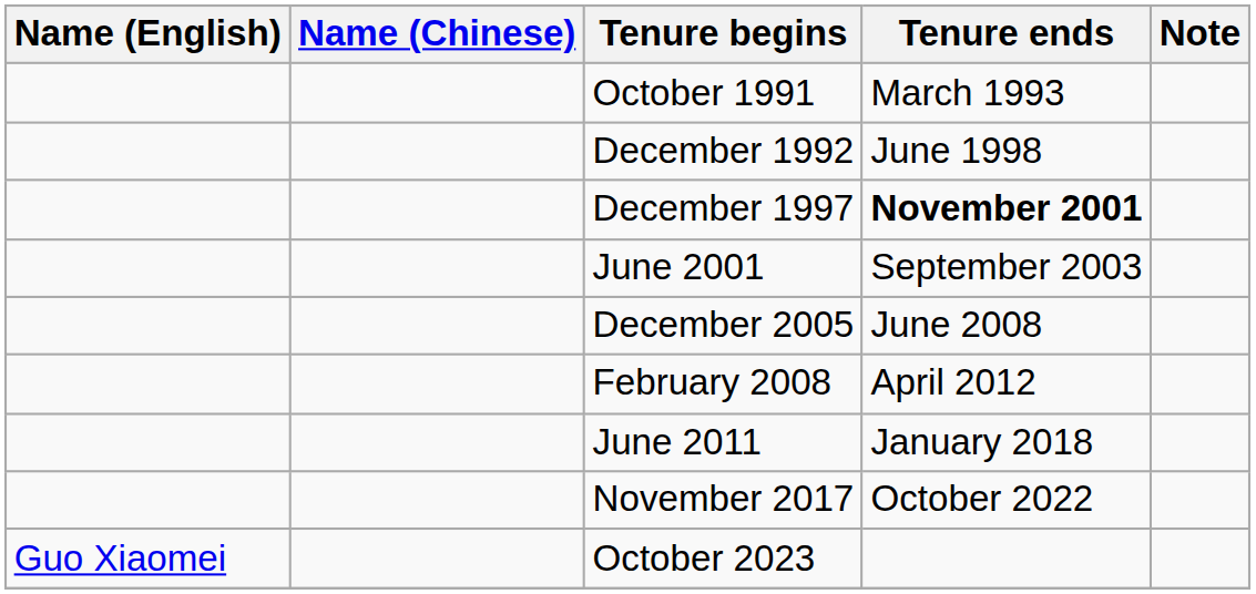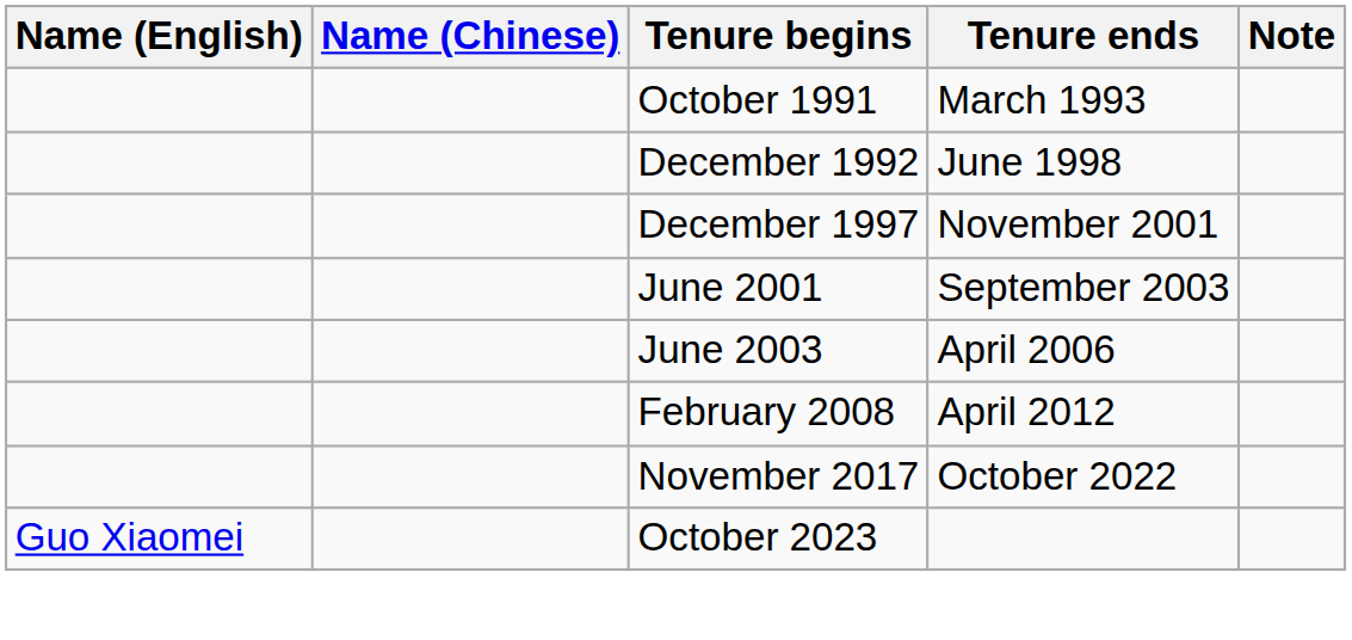December 1997 | Tenure ends: bold -> normal
+ row: June 2003 | April 2006
- row: December 2005 | June 2008
- row: June 2011 | January 2018
